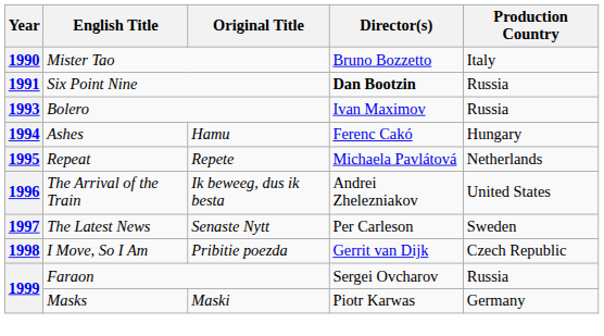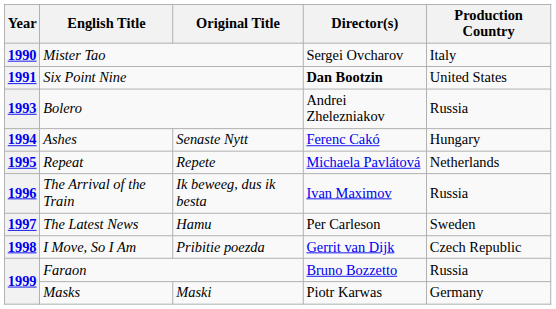1990 | Director(s): Bruno Bozzetto -> Sergei Ovcharov
1991 | Production Country: Russia -> United States
1993 | Director(s): Ivan Maximov -> Andrei Zhelezniakov
1994 | Original Title: Hamu -> Senaste Nytt
1996 | Director(s): Andrei Zhelezniakov -> Ivan Maximov
1996 | Production Country: United States -> Russia
1997 | Original Title: Senaste Nytt -> Hamu
1999 / Faraon | Director(s): Sergei Ovcharov -> Bruno Bozzetto
